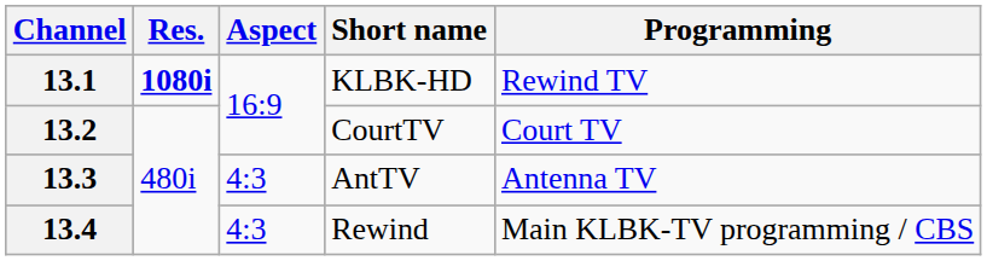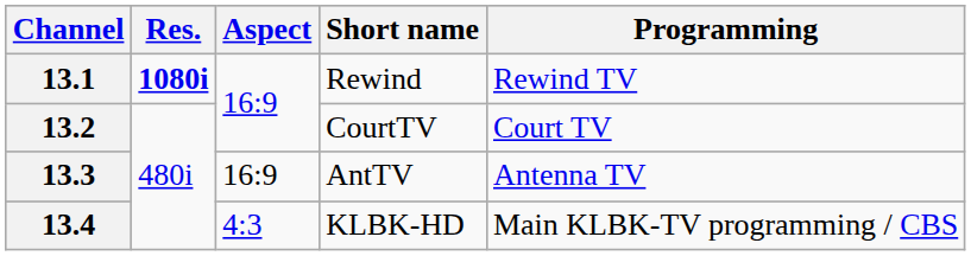13.1 | Short name: KLBK-HD -> Rewind
13.3 | Aspect: 4:3 -> 16:9
13.4 | Short name: Rewind -> KLBK-HD
